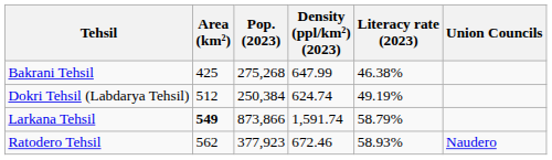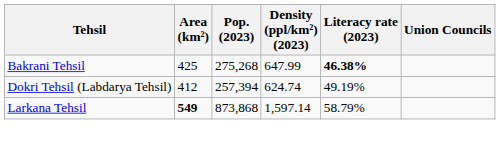Bakrani Tehsil | Literacy rate (2023): normal -> bold
Dokri Tehsil (Labdarya Tehsil) | Area (km²): 512 -> 412
Dokri Tehsil (Labdarya Tehsil) | Pop. (2023): 250,384 -> 257,394
Larkana Tehsil | Pop. (2023): 873,866 -> 873,868
Larkana Tehsil | Density (ppl/km²) (2023): 1,591.74 -> 1,597.14
- row: Ratodero Tehsil | 562 | 377,923 | 672.46 | 58.93% | Naudero
